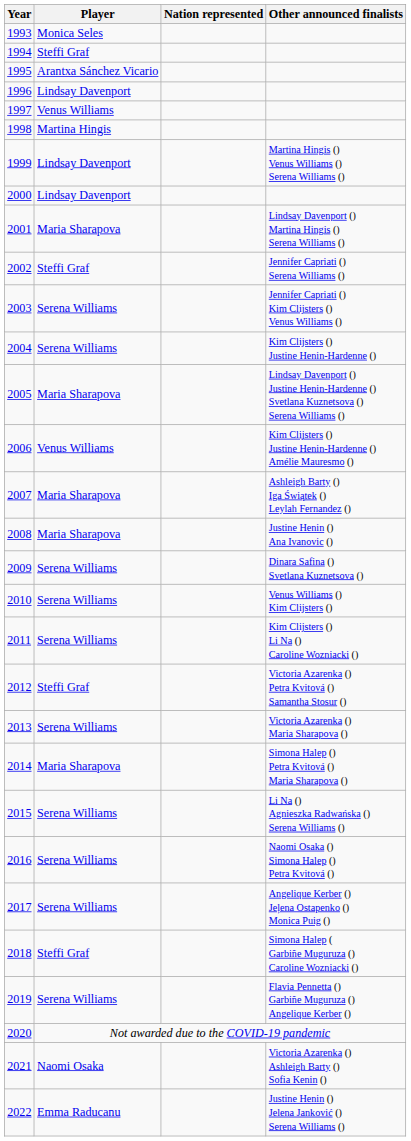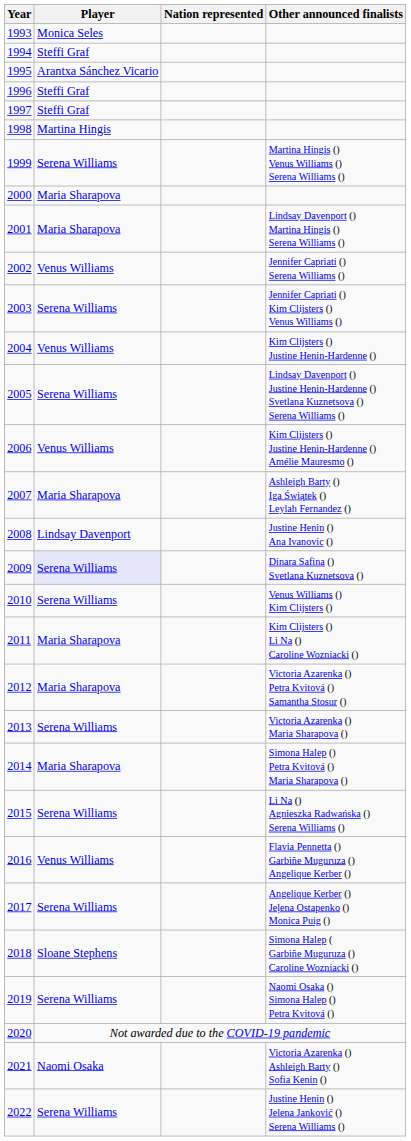1996 | Player: Lindsay Davenport -> Steffi Graf
1997 | Player: Venus Williams -> Steffi Graf
1999 | Player: Lindsay Davenport -> Serena Williams
2000 | Player: Lindsay Davenport -> Maria Sharapova
2002 | Player: Steffi Graf -> Venus Williams
2004 | Player: Serena Williams -> Venus Williams
2005 | Player: Maria Sharapova -> Serena Williams
2008 | Player: Maria Sharapova -> Lindsay Davenport
2009 | Player: no background -> lavender background
2011 | Player: Serena Williams -> Maria Sharapova
2012 | Player: Steffi Graf -> Maria Sharapova
2016 | Player: Serena Williams -> Venus Williams
2016 | Other announced finalists: Naomi Osaka () Simona Halep () Petra Kvitová () -> Flavia Pennetta () Garbiñe Muguruza () Angelique Kerber ()
2018 | Player: Steffi Graf -> Sloane Stephens
2019 | Other announced finalists: Flavia Pennetta () Garbiñe Muguruza () Angelique Kerber () -> Naomi Osaka () Simona Halep () Petra Kvitová ()
2022 | Player: Emma Raducanu -> Serena Williams
